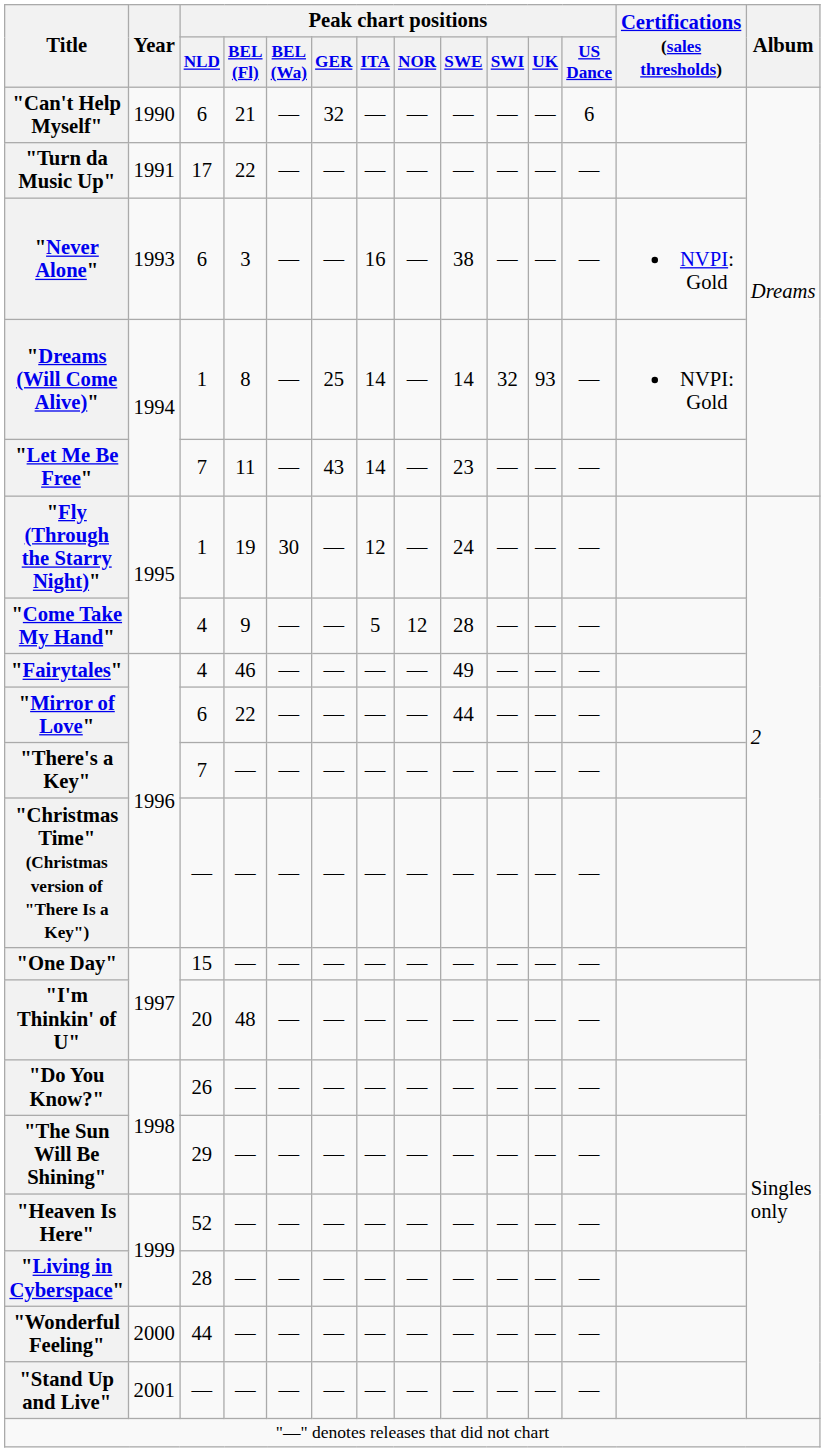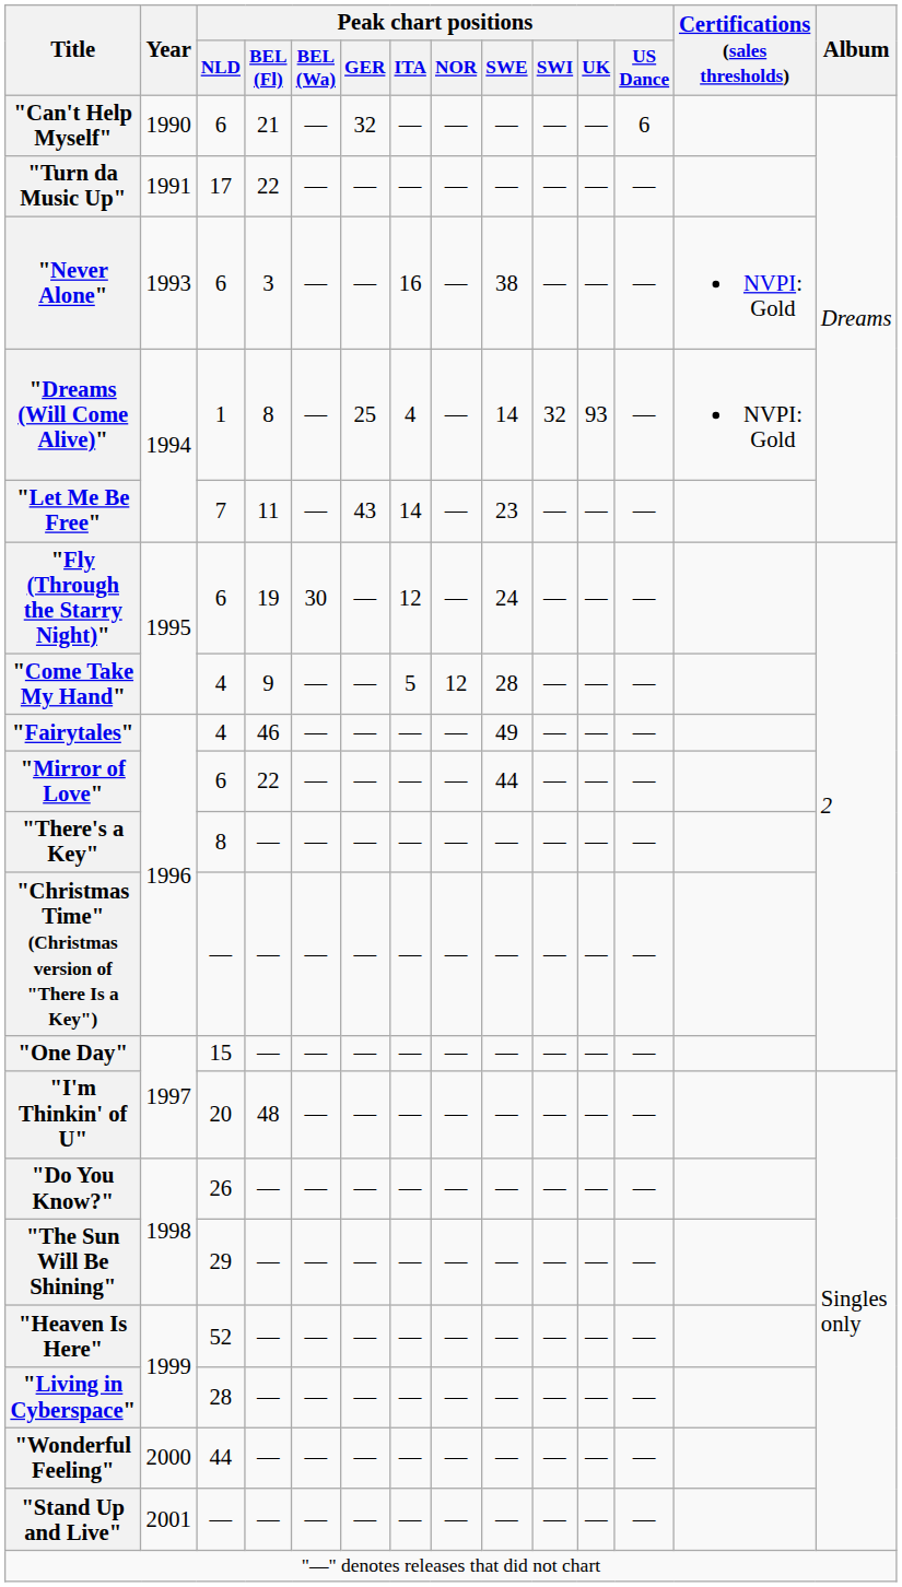"Dreams (Will Come Alive)" | Peak chart positions / ITA: 14 -> 4
"Fly (Through the Starry Night)" | Peak chart positions / NLD: 1 -> 6
"There's a Key" | Peak chart positions / NLD: 7 -> 8
